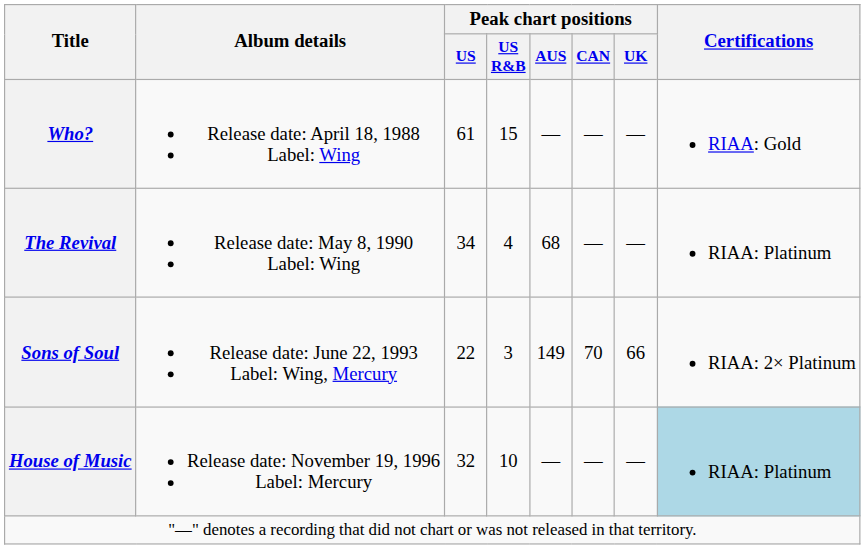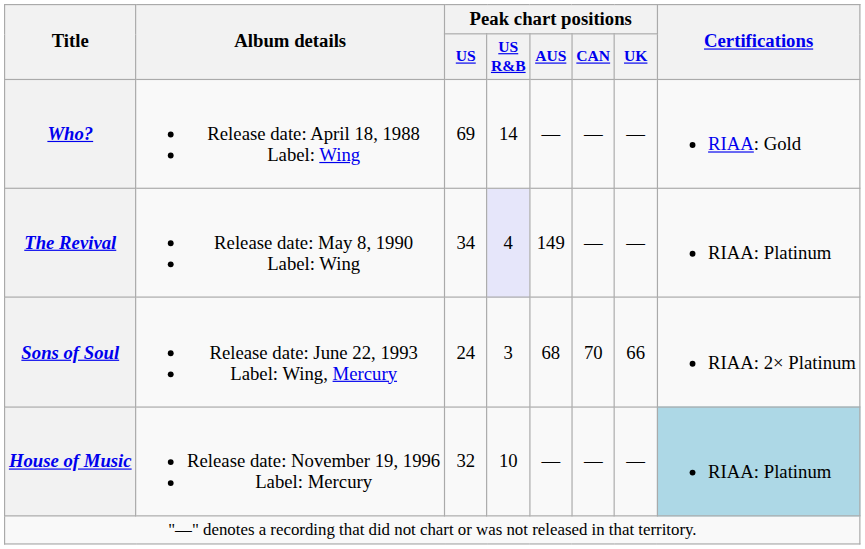Who? | Peak chart positions / US: 61 -> 69
Who? | Peak chart positions / US R&B: 15 -> 14
The Revival | Peak chart positions / US R&B: no background -> lavender background
The Revival | Peak chart positions / AUS: 68 -> 149
Sons of Soul | Peak chart positions / US: 22 -> 24
Sons of Soul | Peak chart positions / AUS: 149 -> 68
